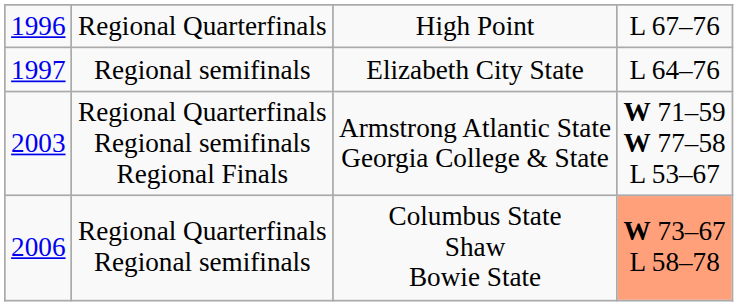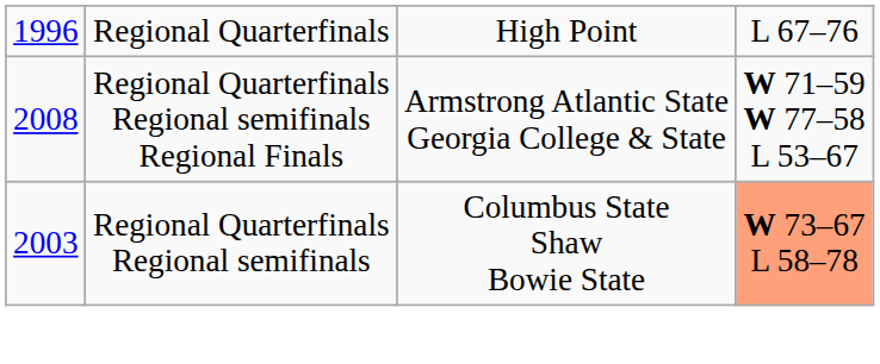- row: 1997 | Regional semifinals | Elizabeth City State | L 64–76
Regional Quarterfinals Regional semifinals Regional Finals | column 1: 2003 -> 2008
Regional Quarterfinals Regional semifinals | column 1: 2006 -> 2003
